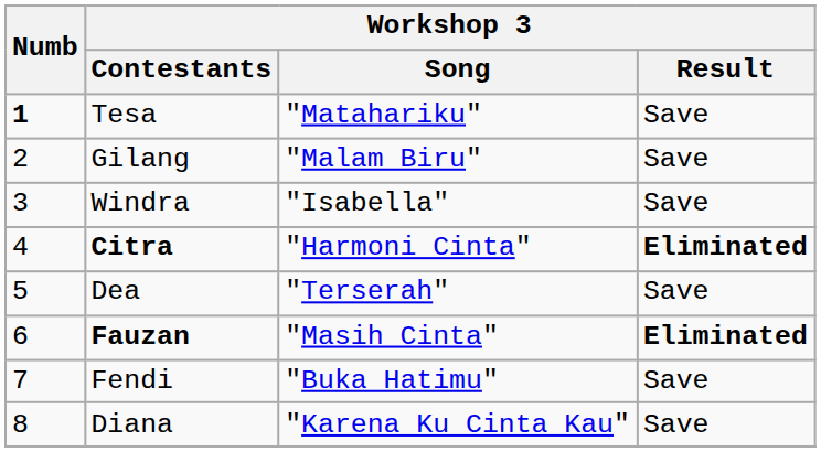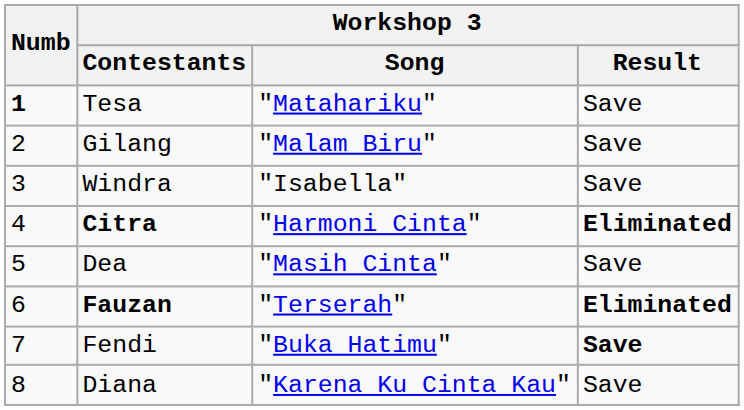Dea | Workshop 3 / Song: "Terserah" -> "Masih Cinta"
Fauzan | Workshop 3 / Song: "Masih Cinta" -> "Terserah"
Fendi | Workshop 3 / Result: normal -> bold
